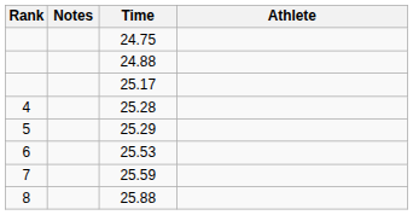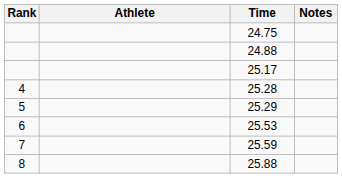columns swapped: Athlete <-> Notes
